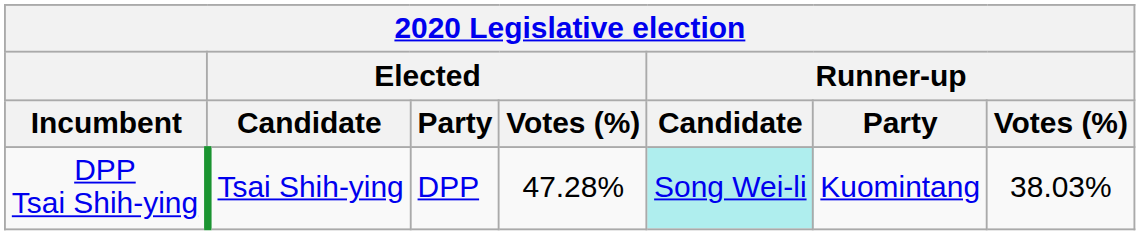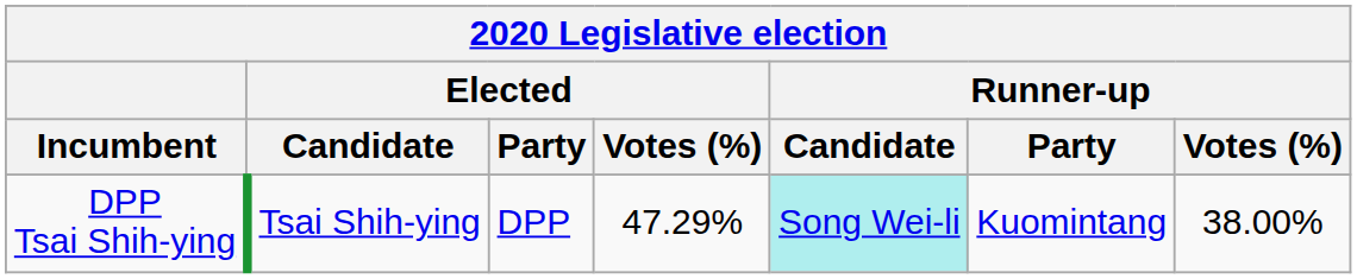DPP Tsai Shih-ying | Elected / Votes (%): 47.28% -> 47.29%
DPP Tsai Shih-ying | Runner-up / Votes (%): 38.03% -> 38.00%
